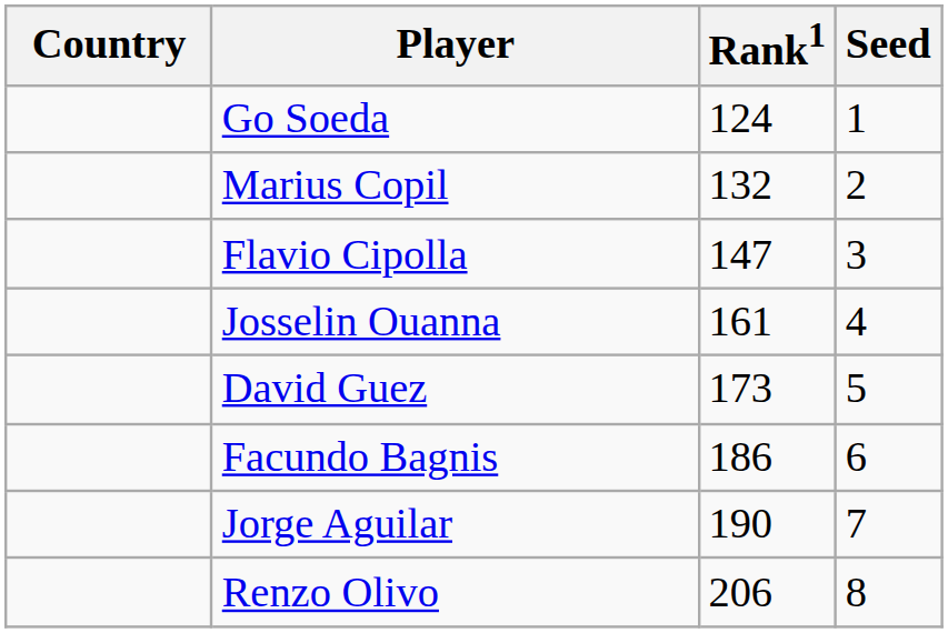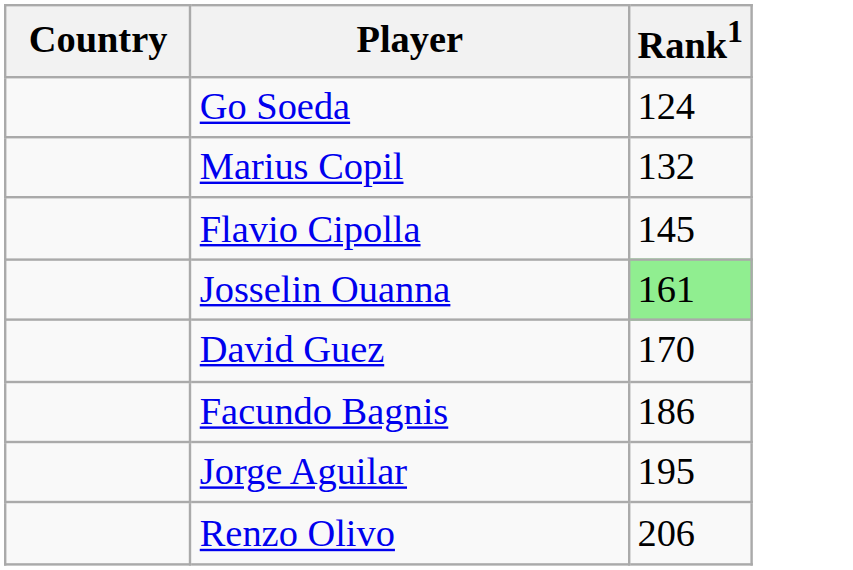- column: Seed | 1 | 2 | 3 | 4 | 5 | 6 | 7 | 8
Flavio Cipolla | Rank1: 147 -> 145
Josselin Ouanna | Rank1: no background -> lightgreen background
David Guez | Rank1: 173 -> 170
Jorge Aguilar | Rank1: 190 -> 195
